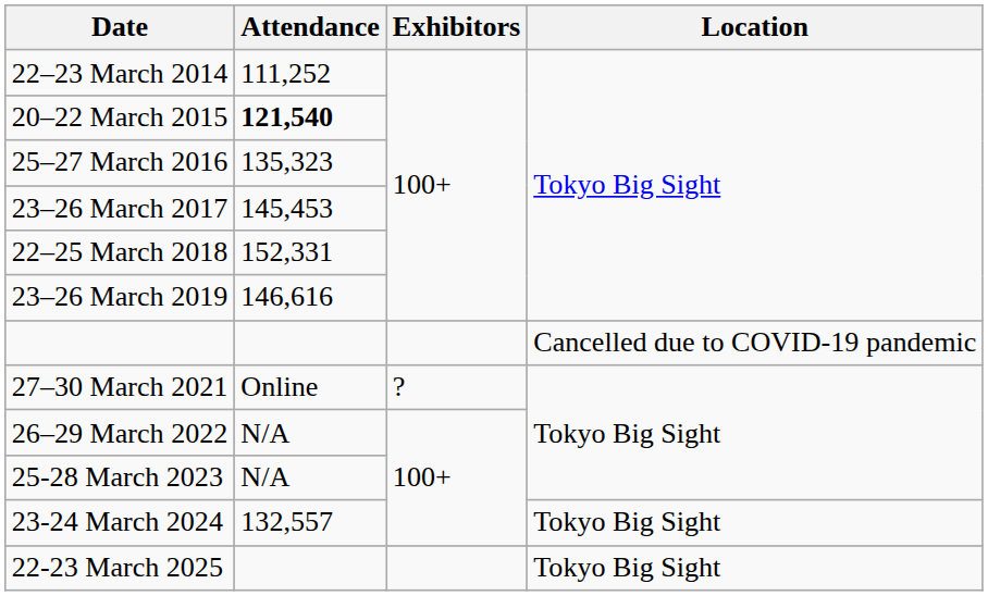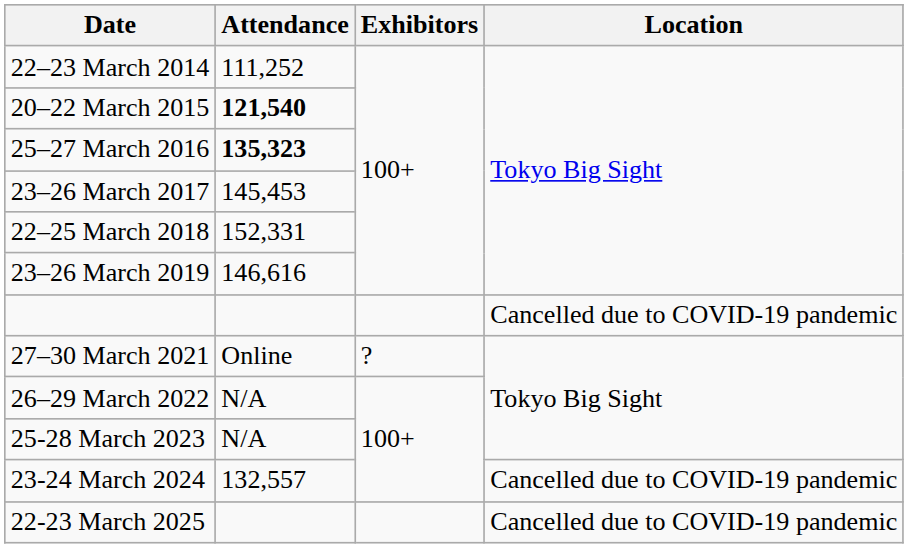25–27 March 2016 | Attendance: normal -> bold
23-24 March 2024 | Location: Tokyo Big Sight -> Cancelled due to COVID-19 pandemic
22-23 March 2025 | Location: Tokyo Big Sight -> Cancelled due to COVID-19 pandemic
